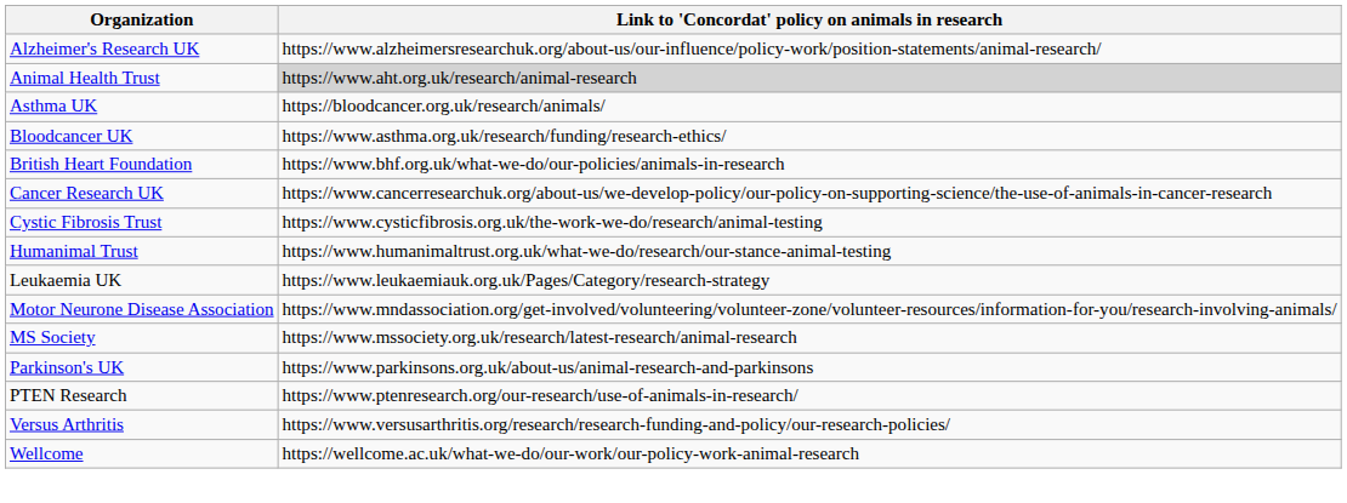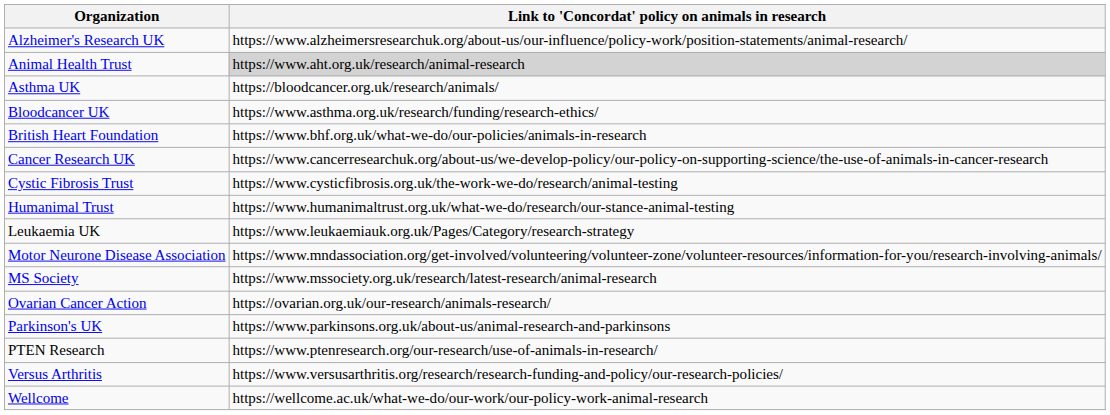+ row: Ovarian Cancer Action | https://ovarian.org.uk/our-research/animals-research/
